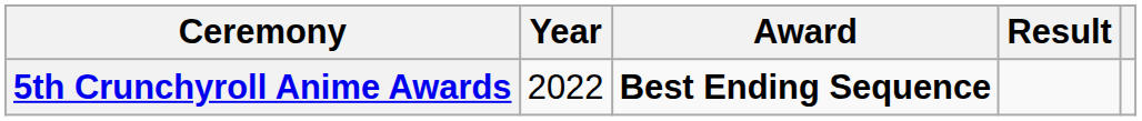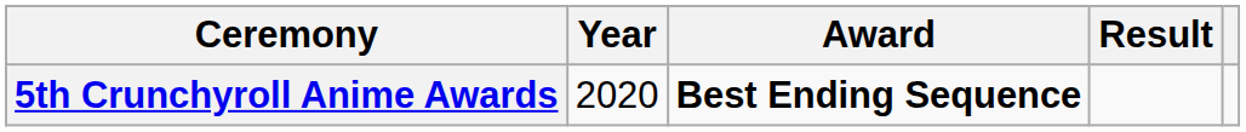5th Crunchyroll Anime Awards | Year: 2022 -> 2020
